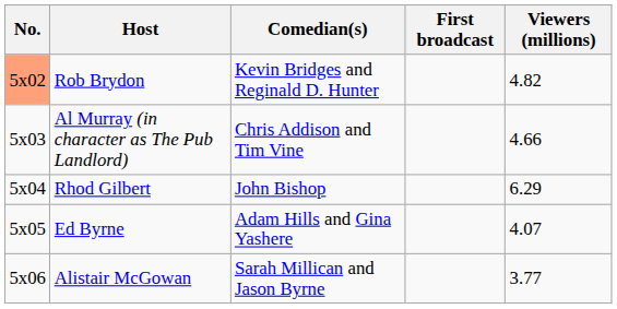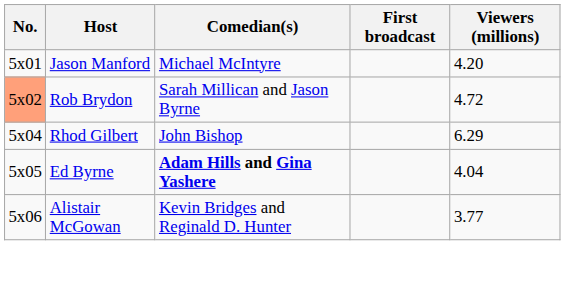+ row: 5x01 | Jason Manford | Michael McIntyre | 4.20
Rob Brydon | Comedian(s): Kevin Bridges and Reginald D. Hunter -> Sarah Millican and Jason Byrne
Rob Brydon | Viewers (millions): 4.82 -> 4.72
- row: 5x03 | Al Murray (in character as The Pub Landlord) | Chris Addison and Tim Vine | 4.66
Ed Byrne | Comedian(s): normal -> bold
Ed Byrne | Viewers (millions): 4.07 -> 4.04
Alistair McGowan | Comedian(s): Sarah Millican and Jason Byrne -> Kevin Bridges and Reginald D. Hunter
